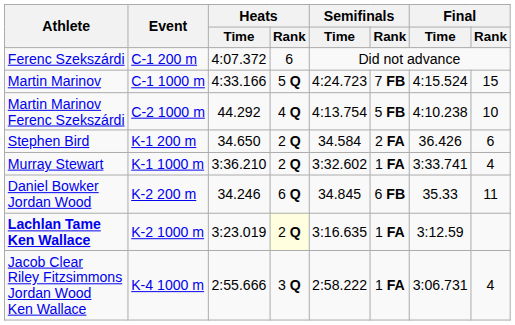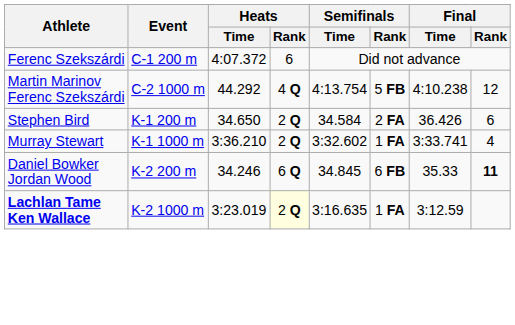- row: Martin Marinov | C-1 1000 m | 4:33.166 | 5 Q | 4:24.723 | 7 FB | 4:15.524 | 15
Martin Marinov Ferenc Szekszárdi | Final / Rank: 10 -> 12
Daniel Bowker Jordan Wood | Final / Rank: normal -> bold
- row: Jacob Clear Riley Fitzsimmons Jordan Wood Ken Wallace | K-4 1000 m | 2:55.666 | 3 Q | 2:58.222 | 1 FA | 3:06.731 | 4
